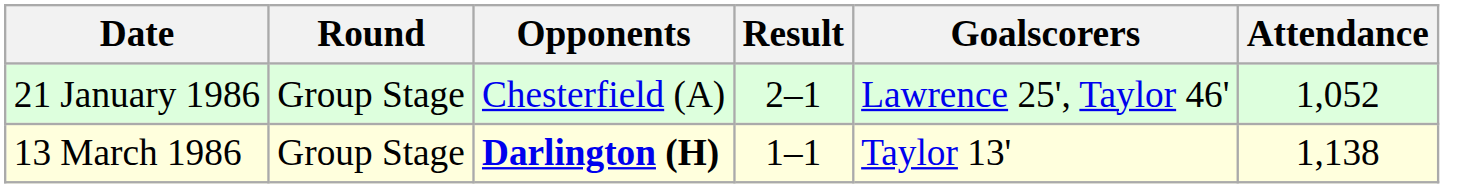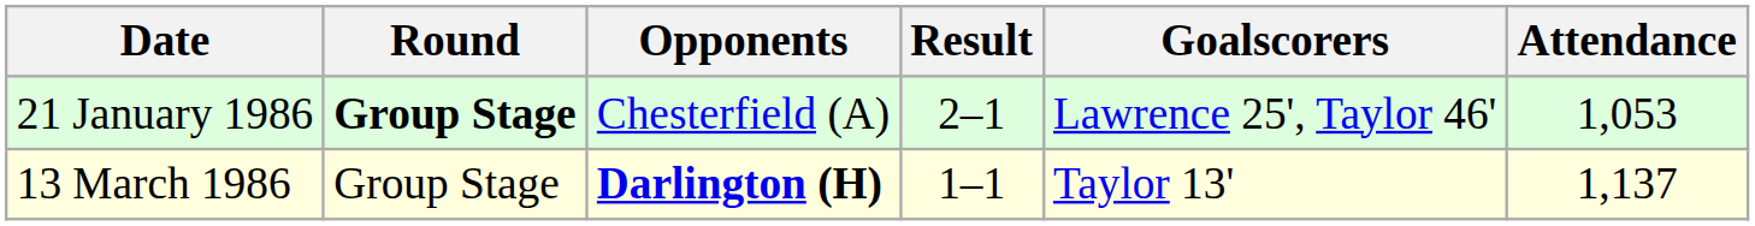21 January 1986 | Round: normal -> bold
21 January 1986 | Attendance: 1,052 -> 1,053
13 March 1986 | Attendance: 1,138 -> 1,137
